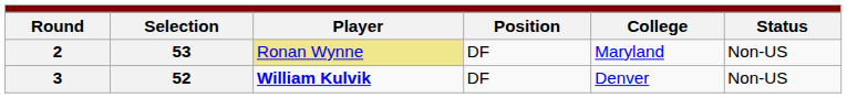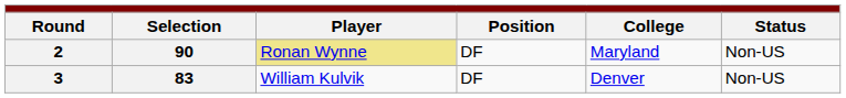2 | column 2: 53 -> 90
3 | column 2: 52 -> 83
3 | column 3: bold -> normal
